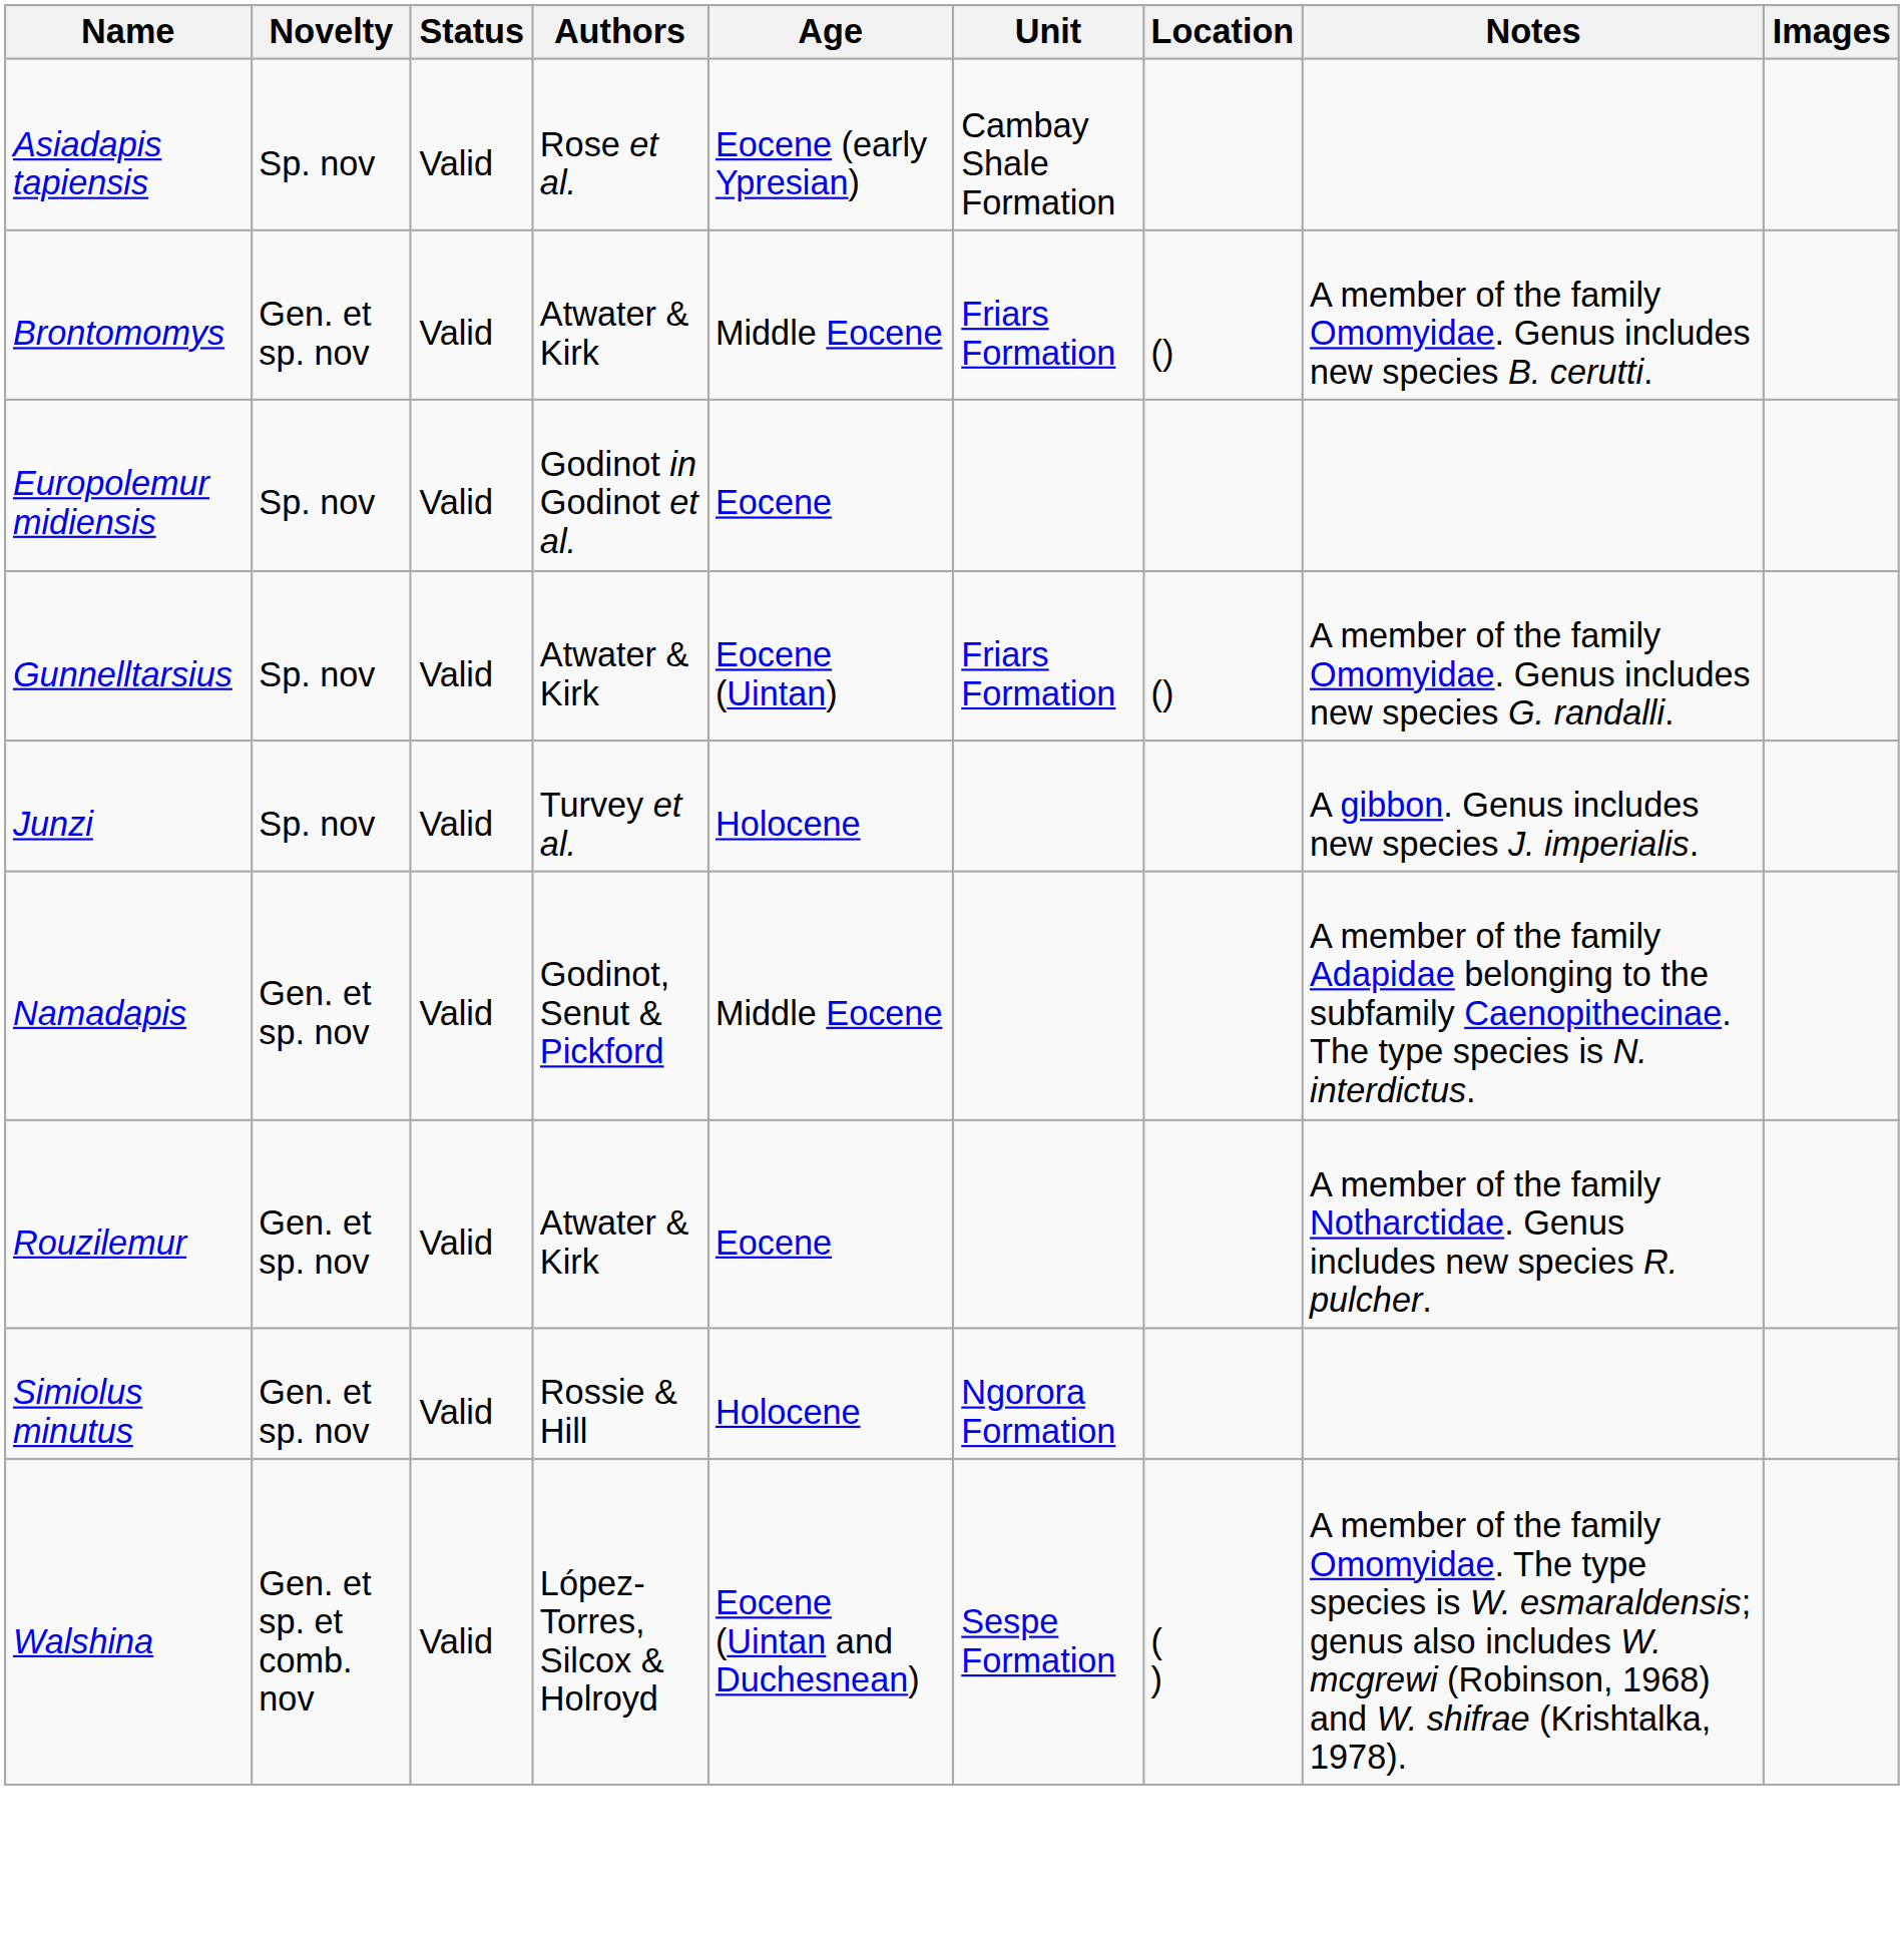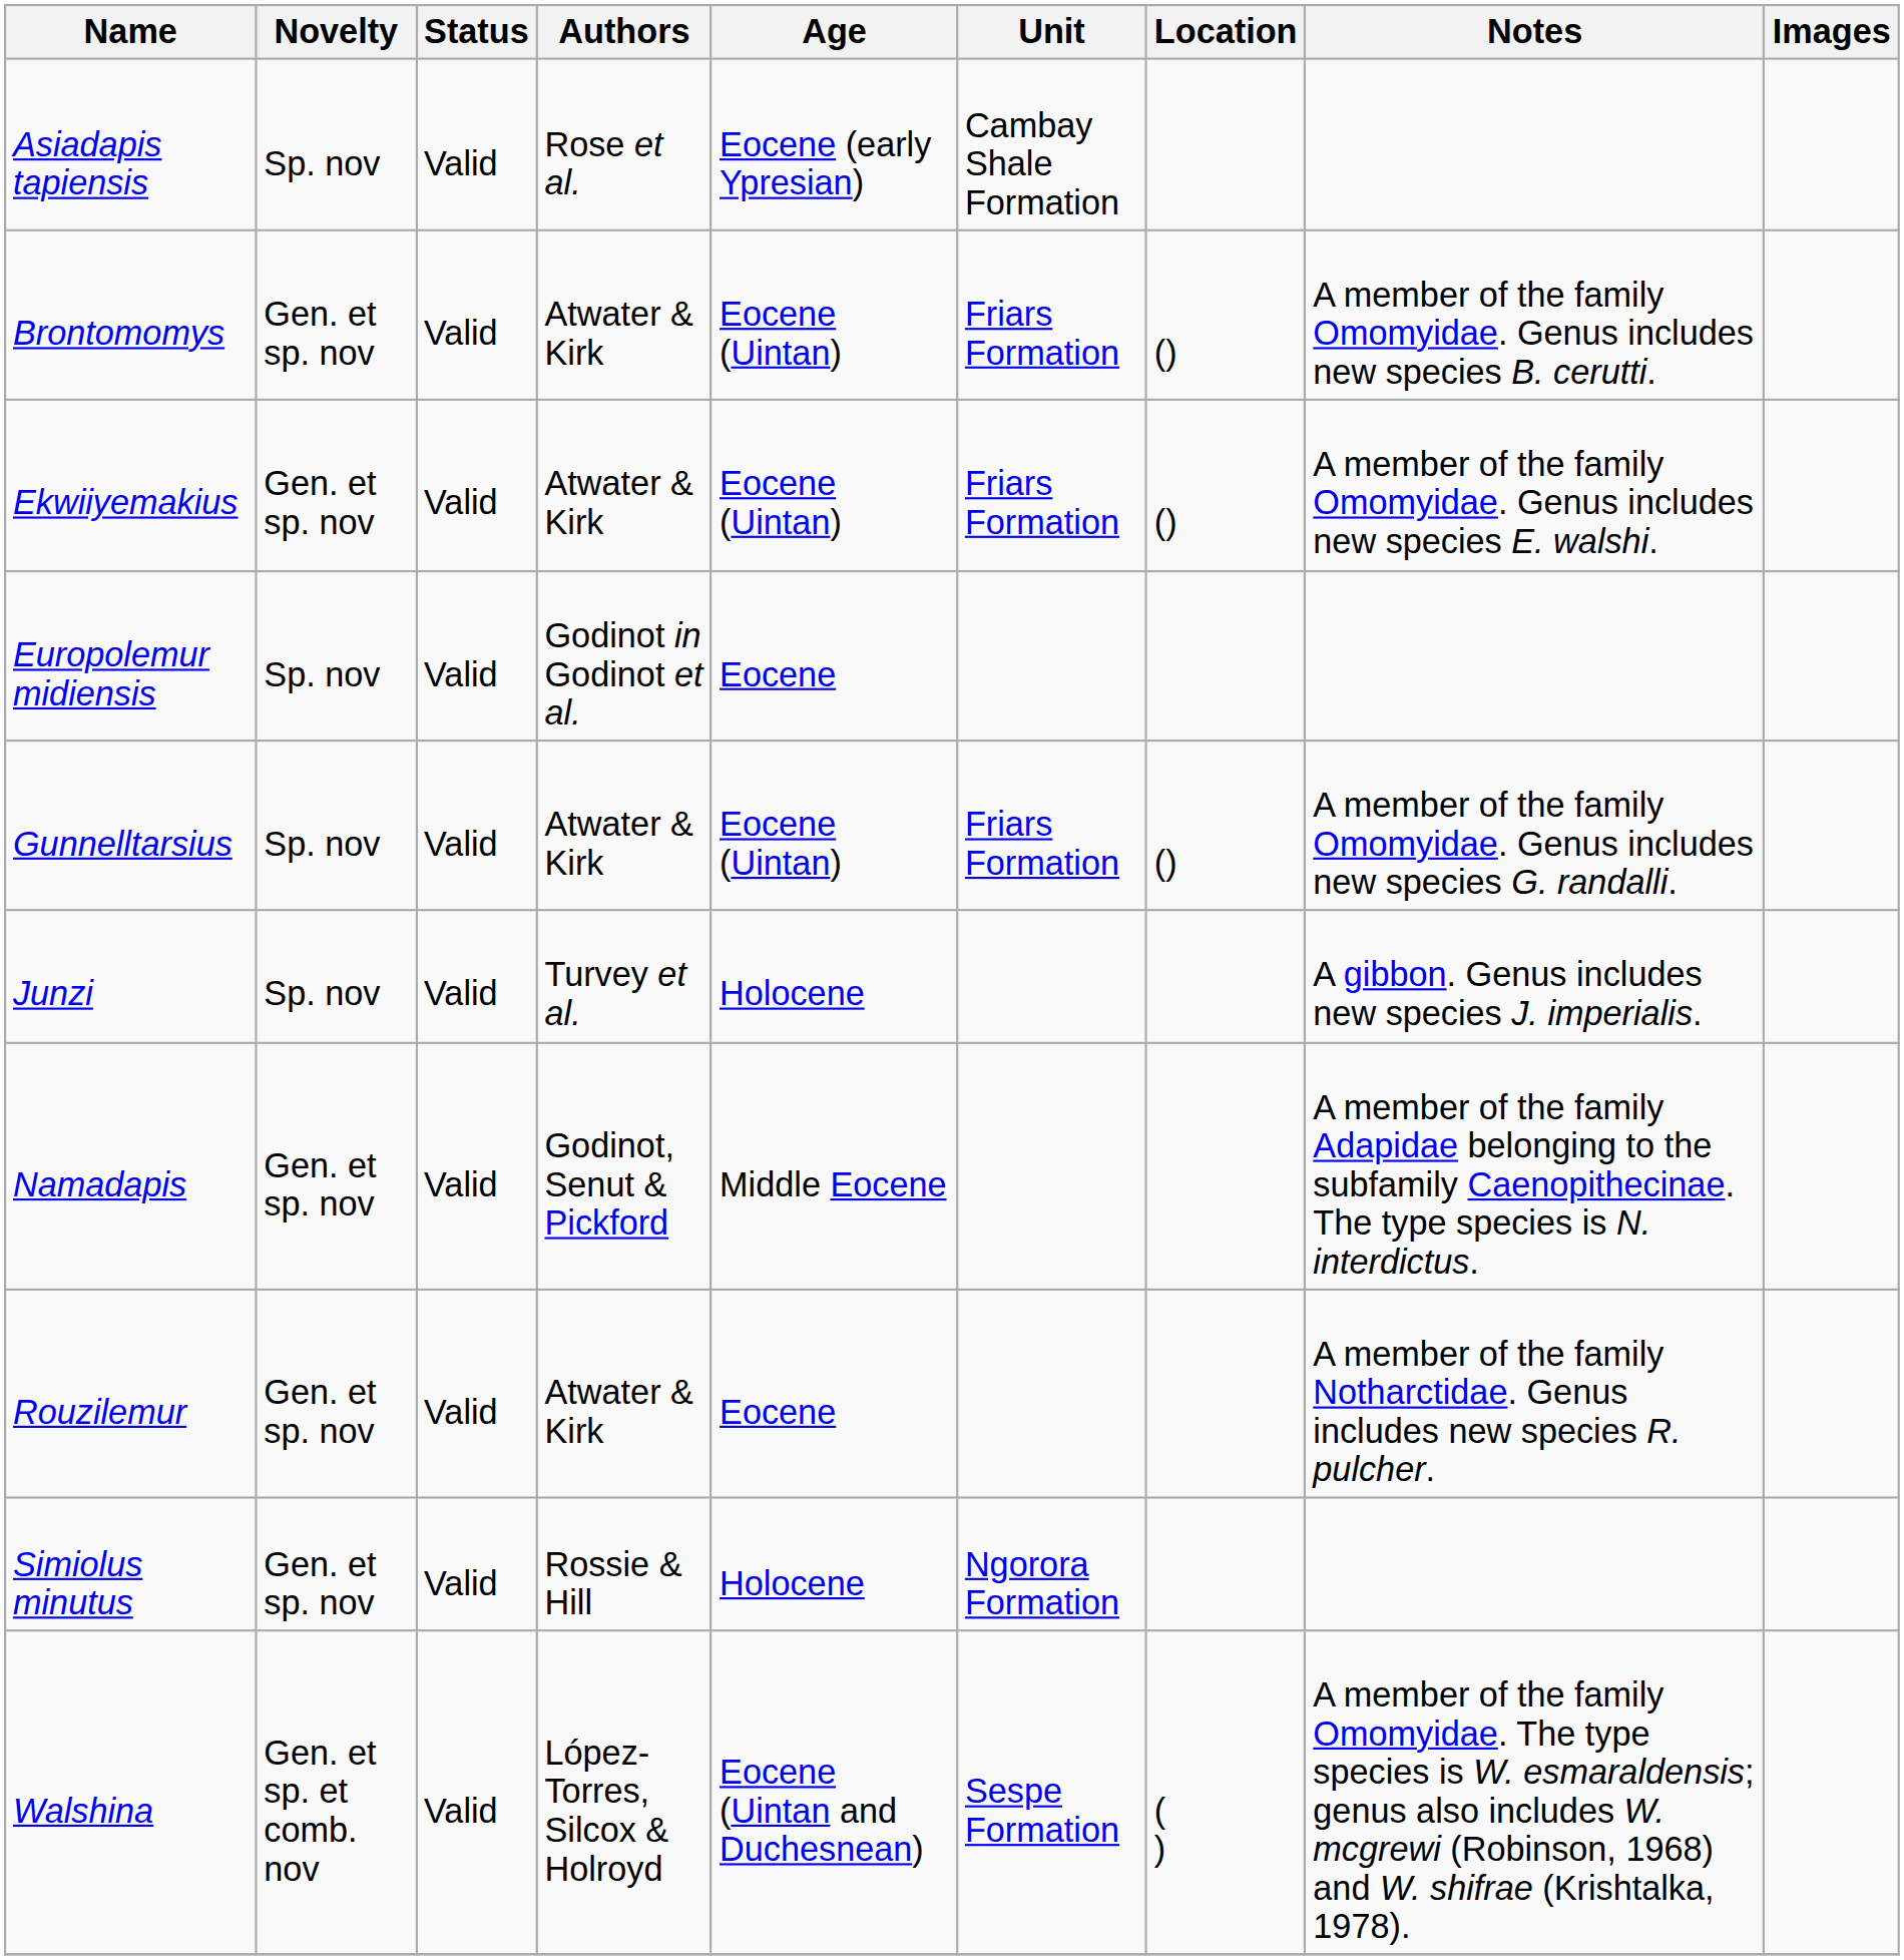Brontomomys | Age: Middle Eocene -> Eocene (Uintan)
+ row: Ekwiiyemakius | Gen. et sp. nov | Valid | Atwater & Kirk | Eocene (Uintan) | Friars Formation | () | A member of the family Omomyidae. Genus includes new species E. walshi.
